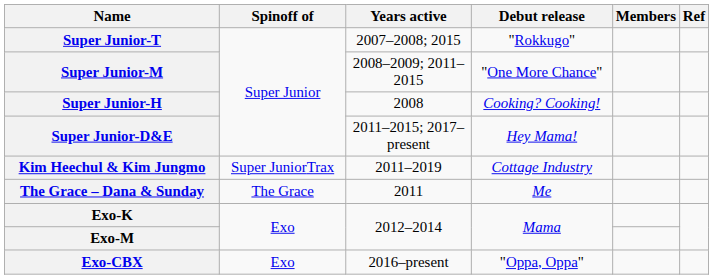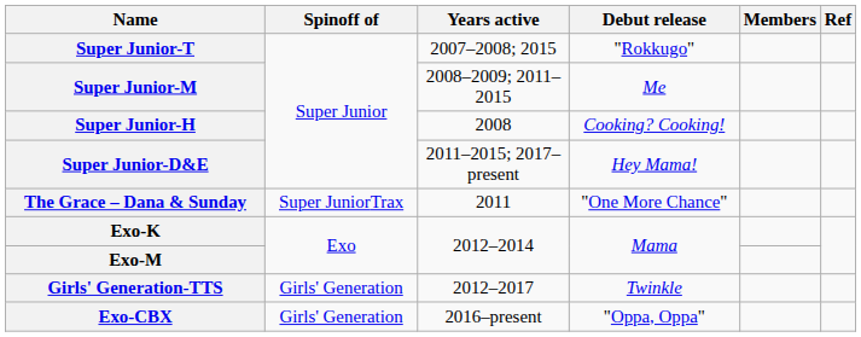Super Junior-M | Debut release: "One More Chance" -> Me
- row: Kim Heechul & Kim Jungmo | Super JuniorTrax | 2011–2019 | Cottage Industry
The Grace – Dana & Sunday | Spinoff of: The Grace -> Super JuniorTrax
The Grace – Dana & Sunday | Debut release: Me -> "One More Chance"
+ row: Girls' Generation-TTS | Girls' Generation | 2012–2017 | Twinkle
Exo-CBX | Spinoff of: Exo -> Girls' Generation
